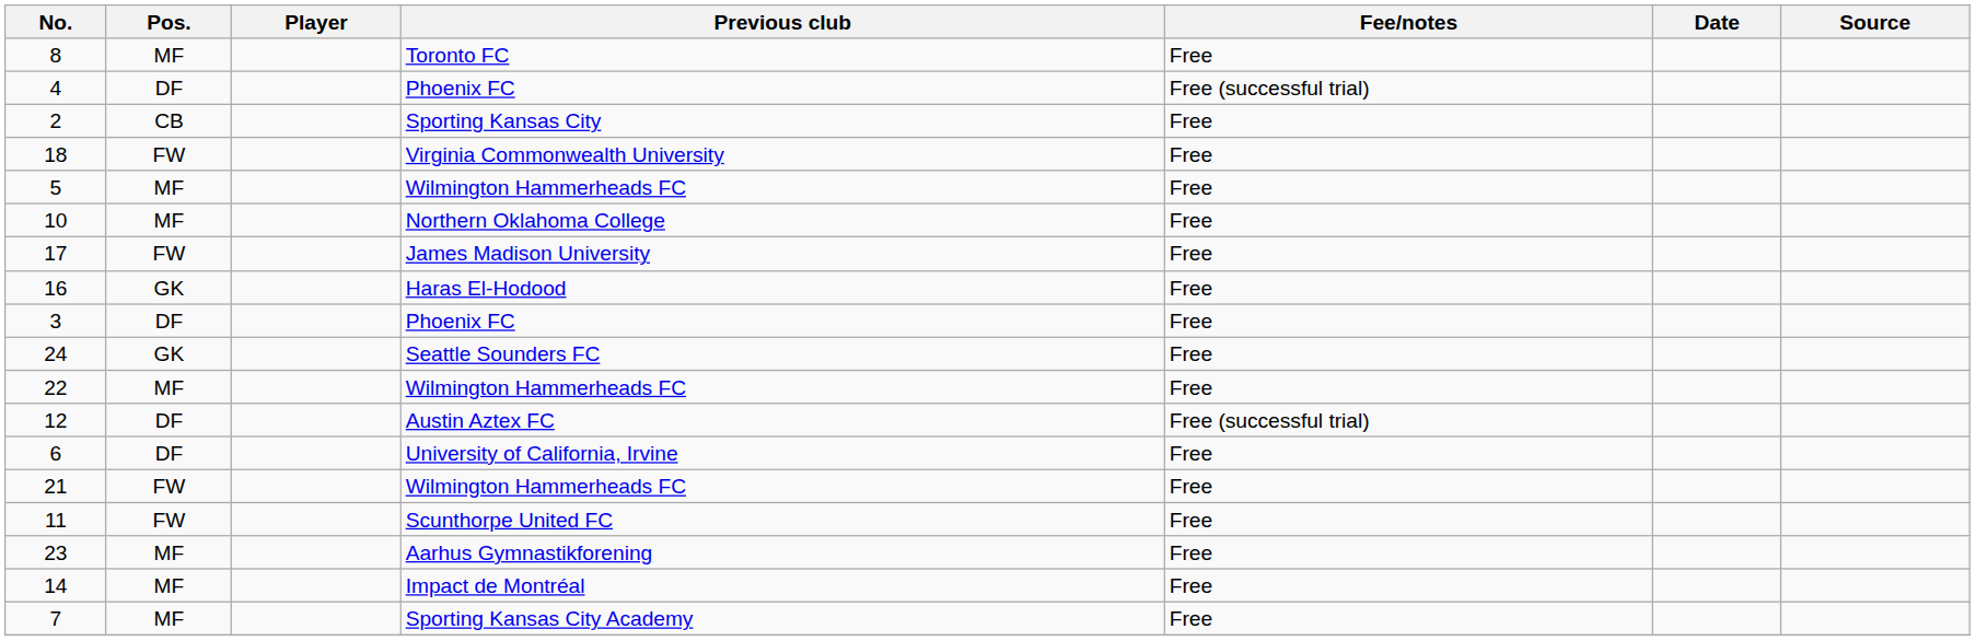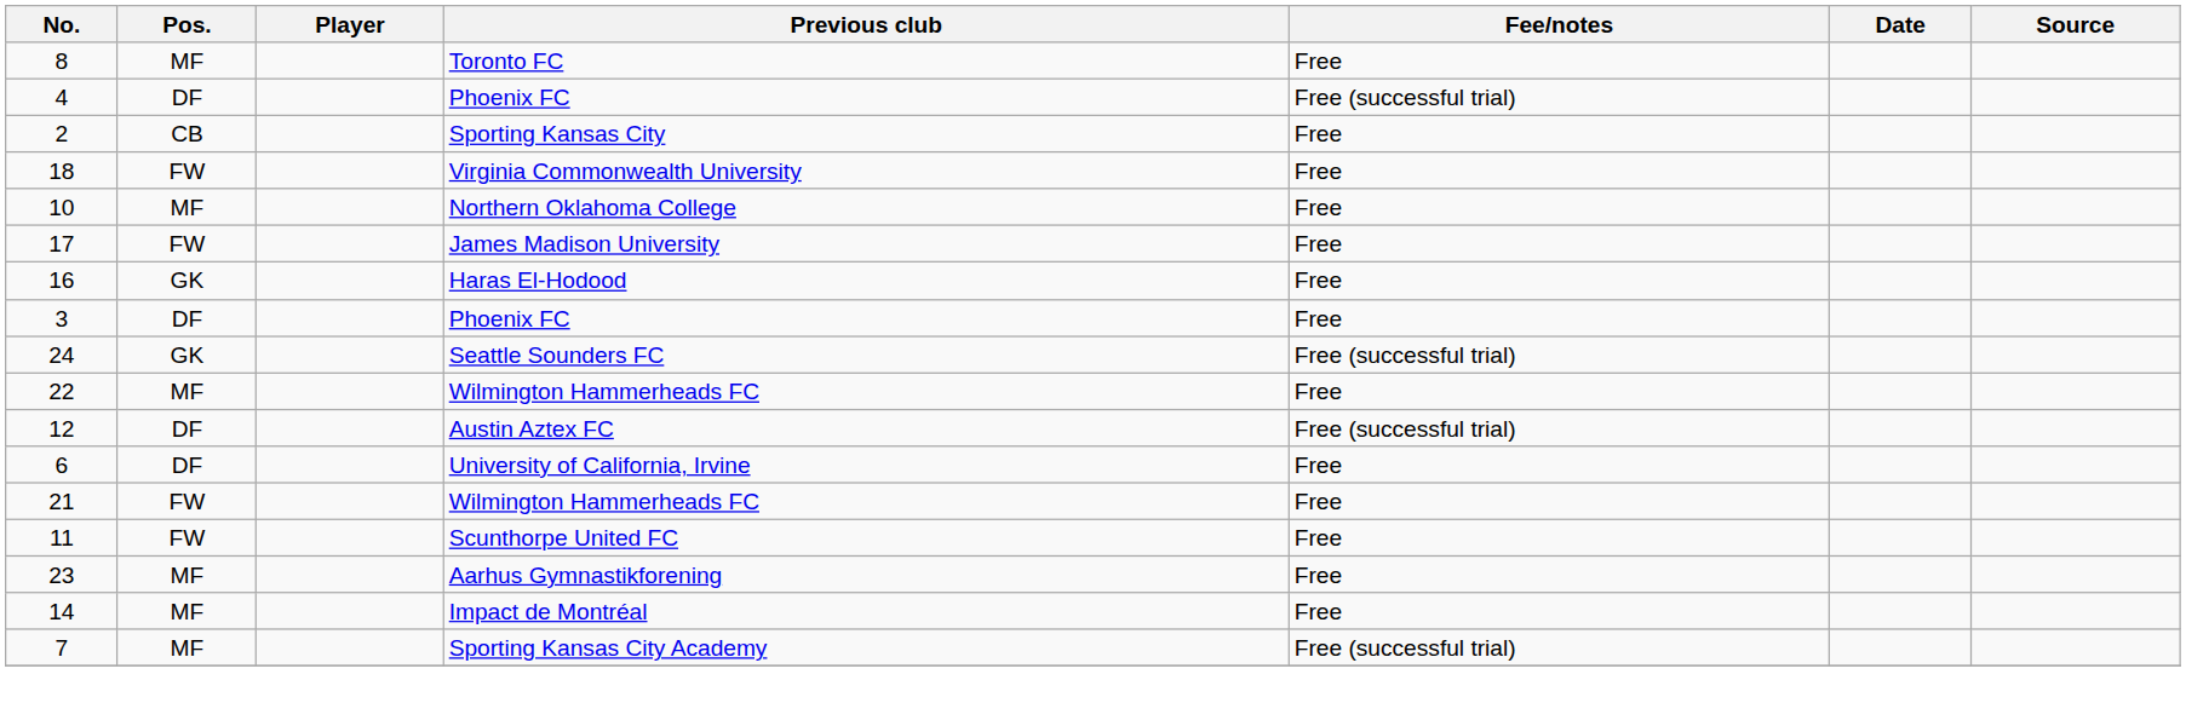- row: 5 | MF | Wilmington Hammerheads FC | Free
24 | Fee/notes: Free -> Free (successful trial)
7 | Fee/notes: Free -> Free (successful trial)
